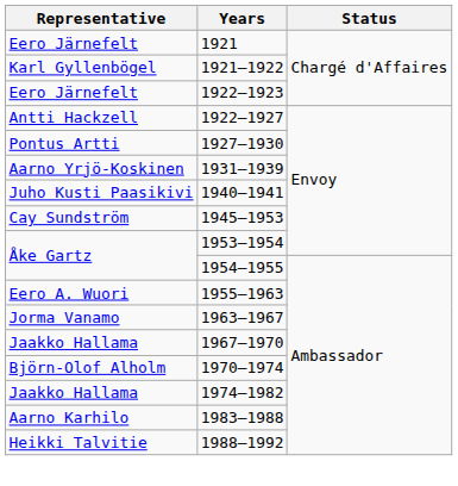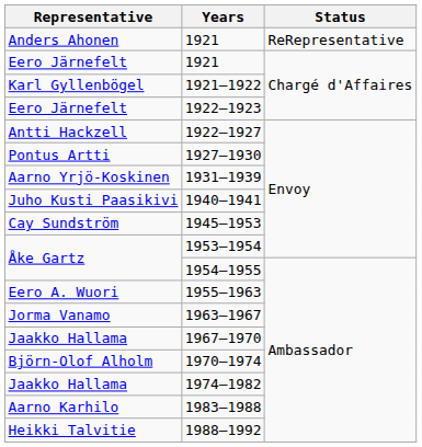+ row: Anders Ahonen | 1921 | ReRepresentative
